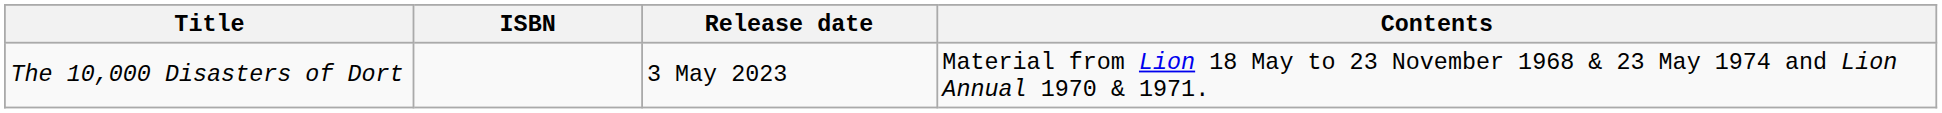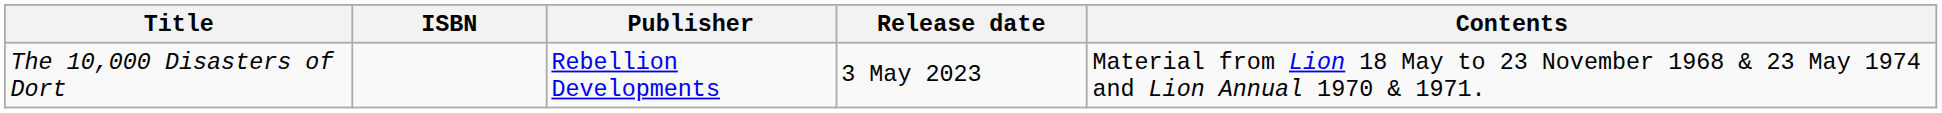+ column: Publisher | Rebellion Developments
